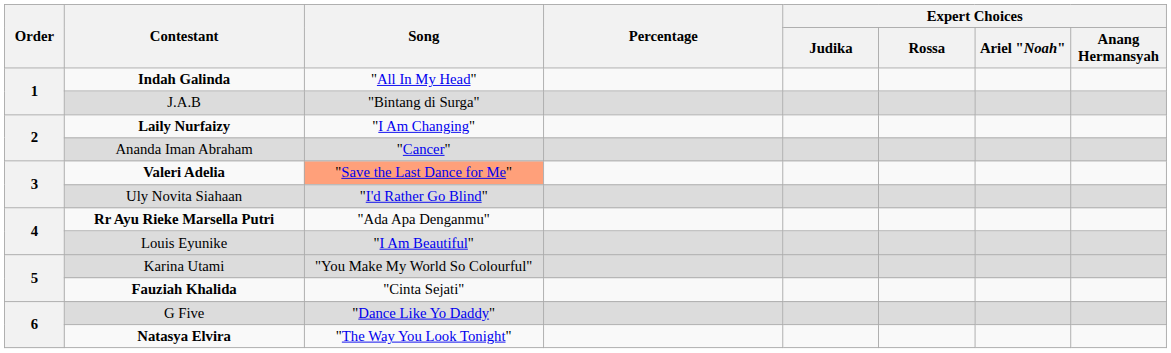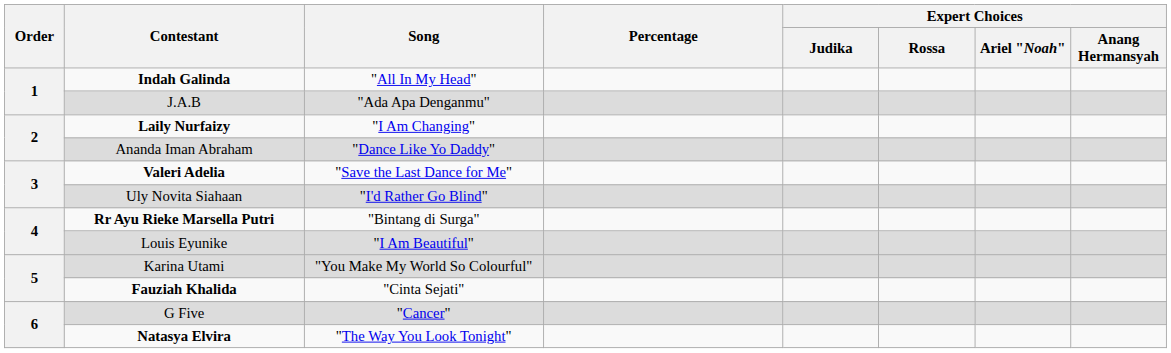J.A.B | Song: "Bintang di Surga" -> "Ada Apa Denganmu"
Ananda Iman Abraham | Song: "Cancer" -> "Dance Like Yo Daddy"
Valeri Adelia | Song: lightsalmon background -> no background
Rr Ayu Rieke Marsella Putri | Song: "Ada Apa Denganmu" -> "Bintang di Surga"
G Five | Song: "Dance Like Yo Daddy" -> "Cancer"
